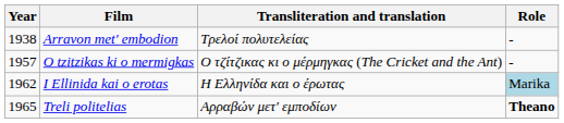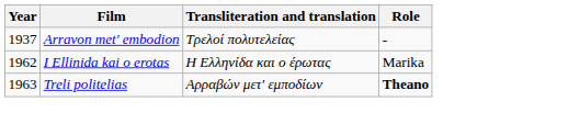Arravon met' embodion | Year: 1938 -> 1937
- row: 1957 | O tzitzikas ki o mermigkas | Ο τζίτζικας κι ο μέρμηγκας (The Cricket and the Ant) | -
I Ellinida kai o erotas | Role: lightblue background -> no background
Treli politelias | Year: 1965 -> 1963
